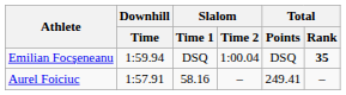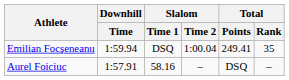Emilian Focşeneanu | Total / Points: DSQ -> 249.41
Emilian Focşeneanu | Total / Rank: bold -> normal
Aurel Foiciuc | Total / Points: 249.41 -> DSQ
